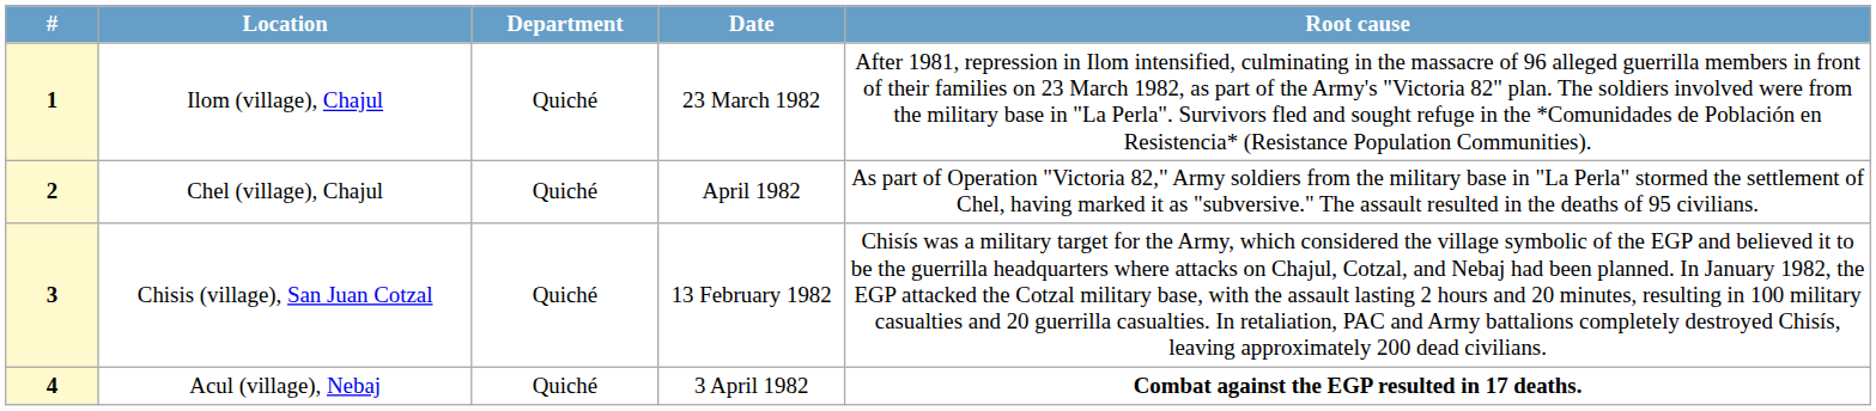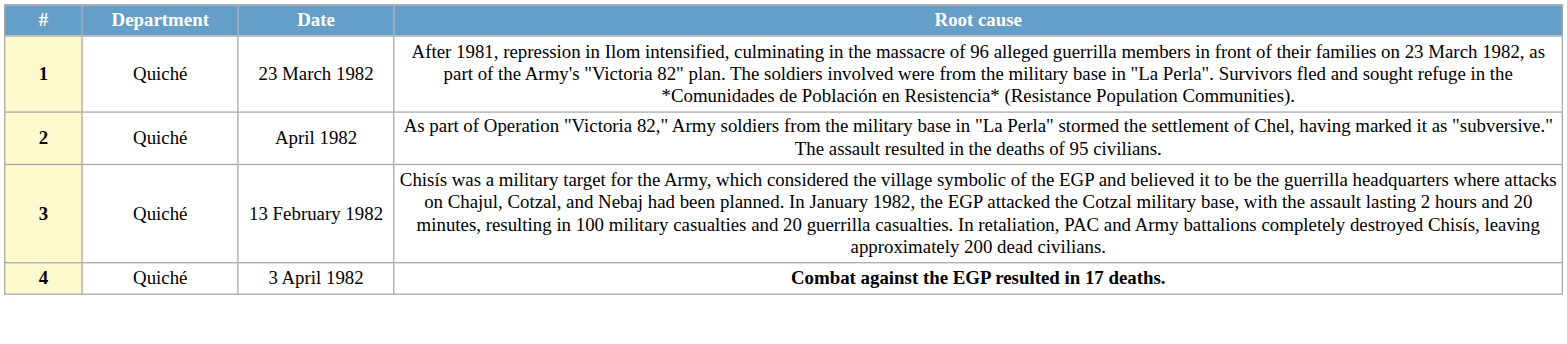- column: Location | Ilom (village), Chajul | Chel (village), Chajul | Chisis (village), San Juan Cotzal | Acul (village), Nebaj
